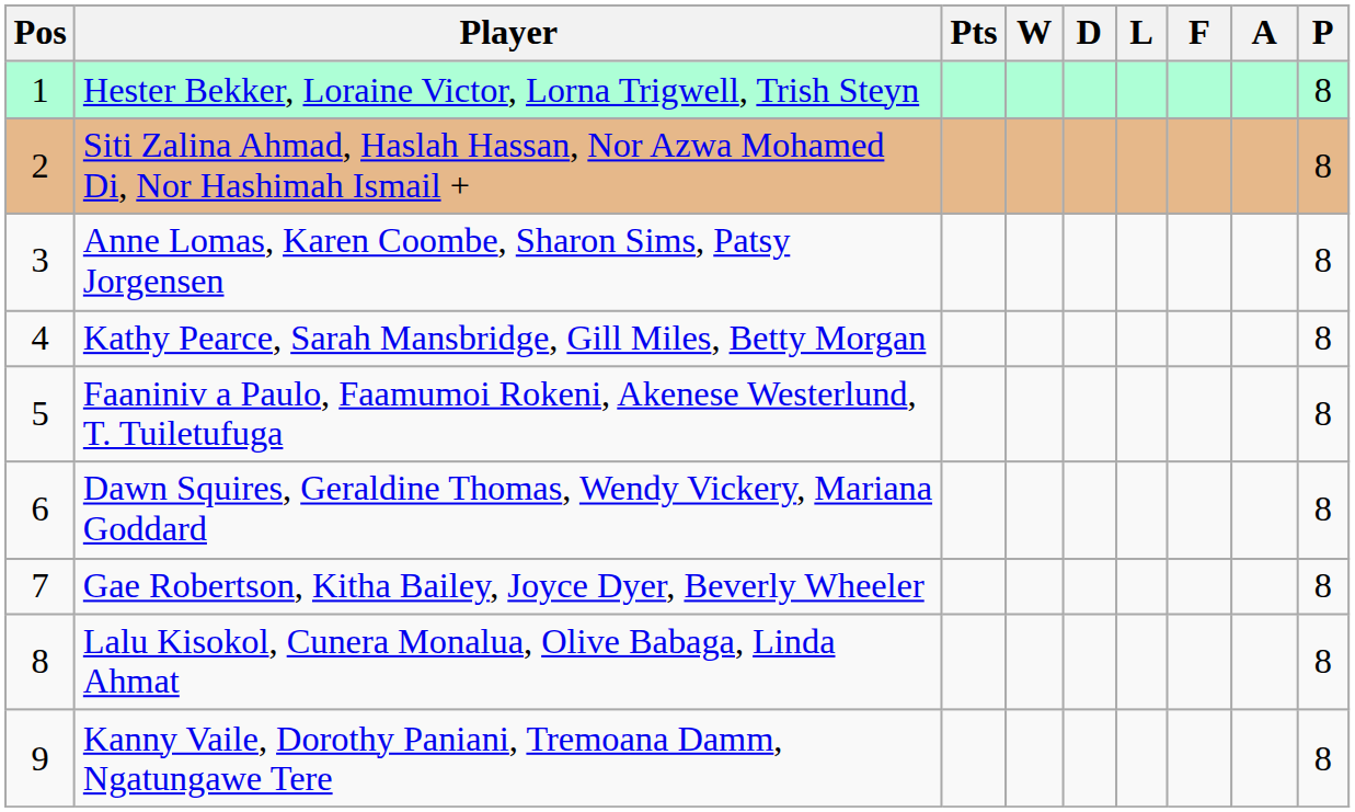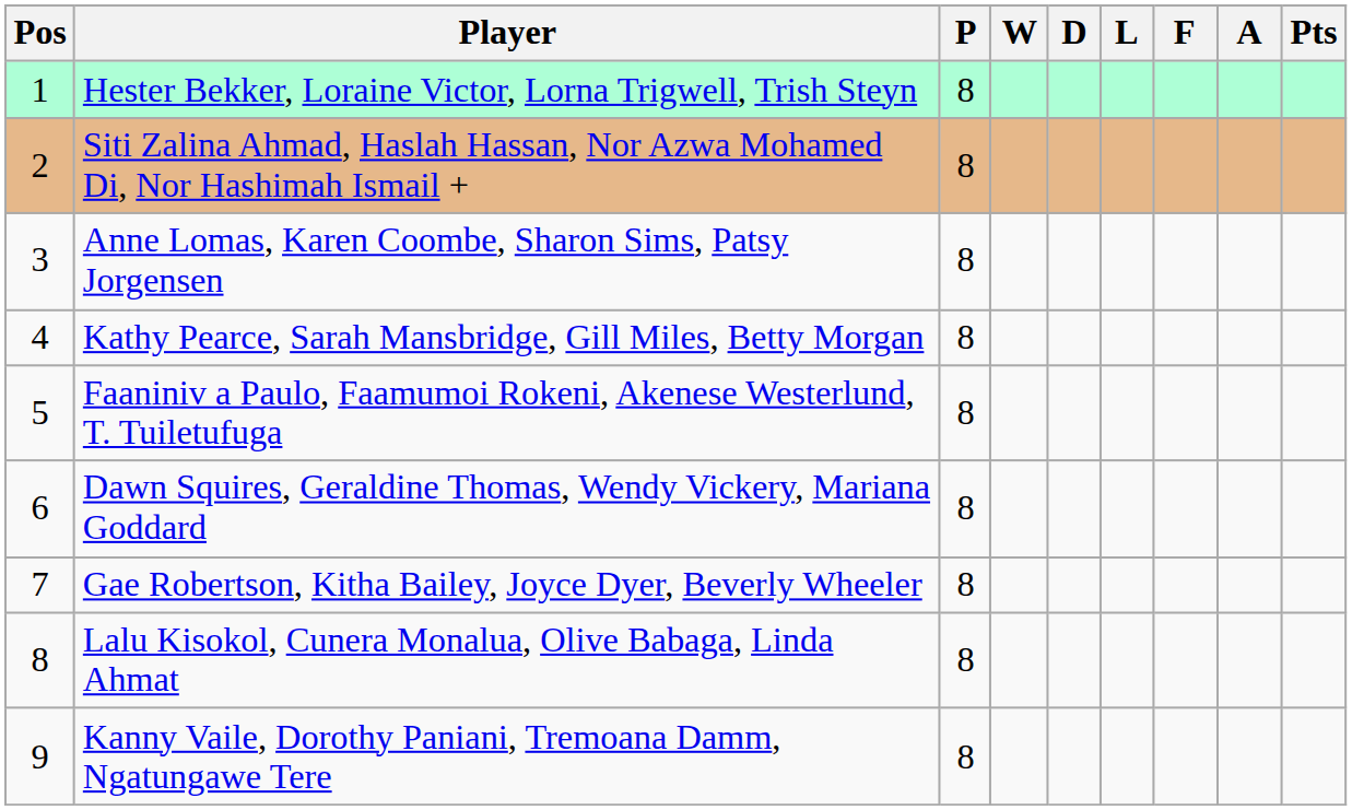columns swapped: P <-> Pts
